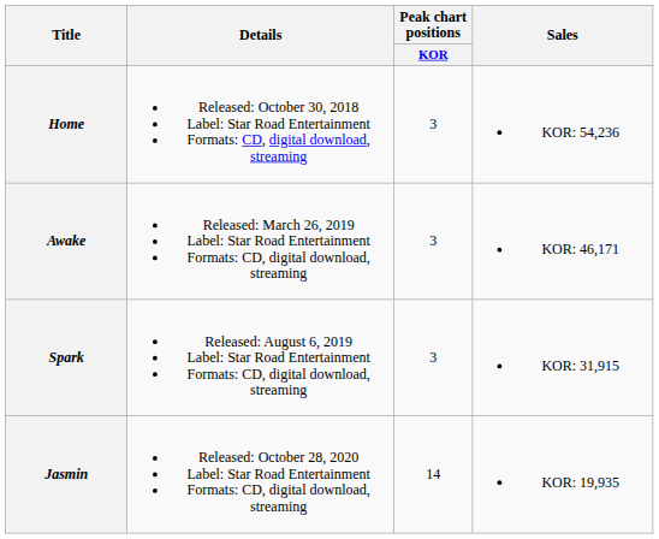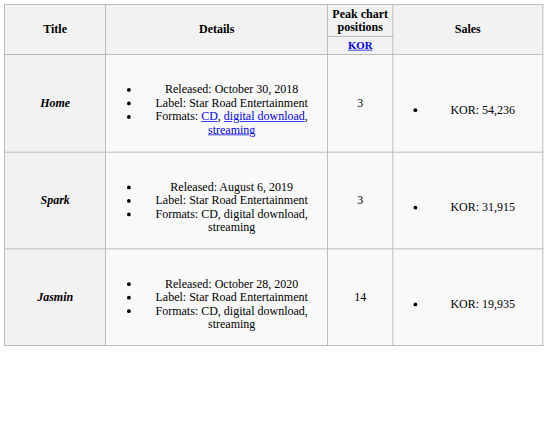- row: Awake | Released: March 26, 2019 Label: Star Road Entertainment Formats: CD, digital download, streaming | 3 | KOR: 46,171
